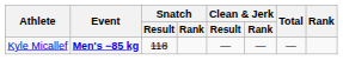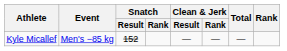Kyle Micallef | Event: bold -> normal
Kyle Micallef | Snatch / Result: 118 -> 152
